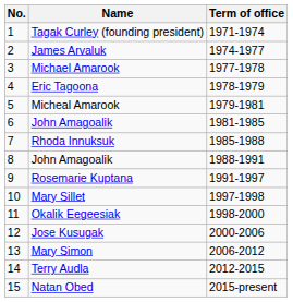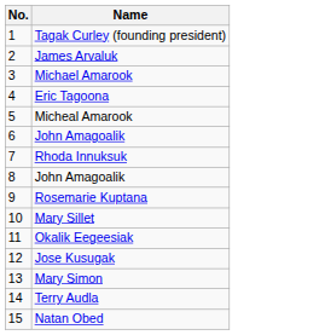- column: Term of office | 1971-1974 | 1974-1977 | 1977-1978 | 1978-1979 | 1979-1981 | 1981-1985 | 1985-1988 | 1988-1991 | 1991-1997 | 1997-1998 | 1998-2000 | 2000-2006 | 2006-2012 | 2012-2015 | 2015-present
